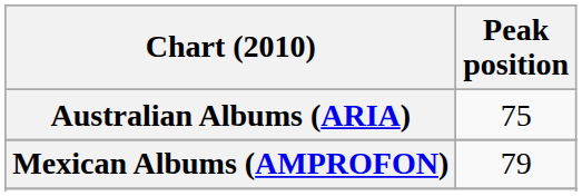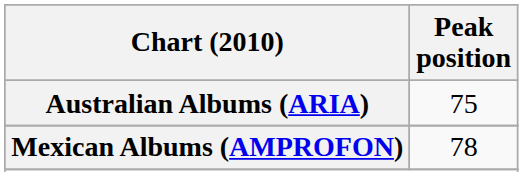Mexican Albums (AMPROFON) | Peak position: 79 -> 78
